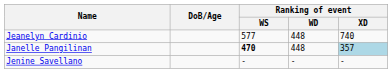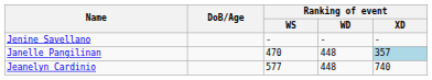rows swapped: Jeanelyn Cardinio <-> Jenine Savellano
Janelle Pangilinan | Ranking of event / WS: bold -> normal
